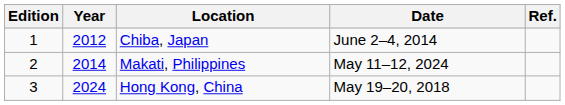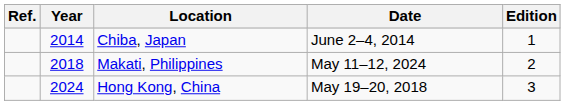columns swapped: Edition <-> Ref.
Chiba, Japan | Year: 2012 -> 2014
Makati, Philippines | Year: 2014 -> 2018
